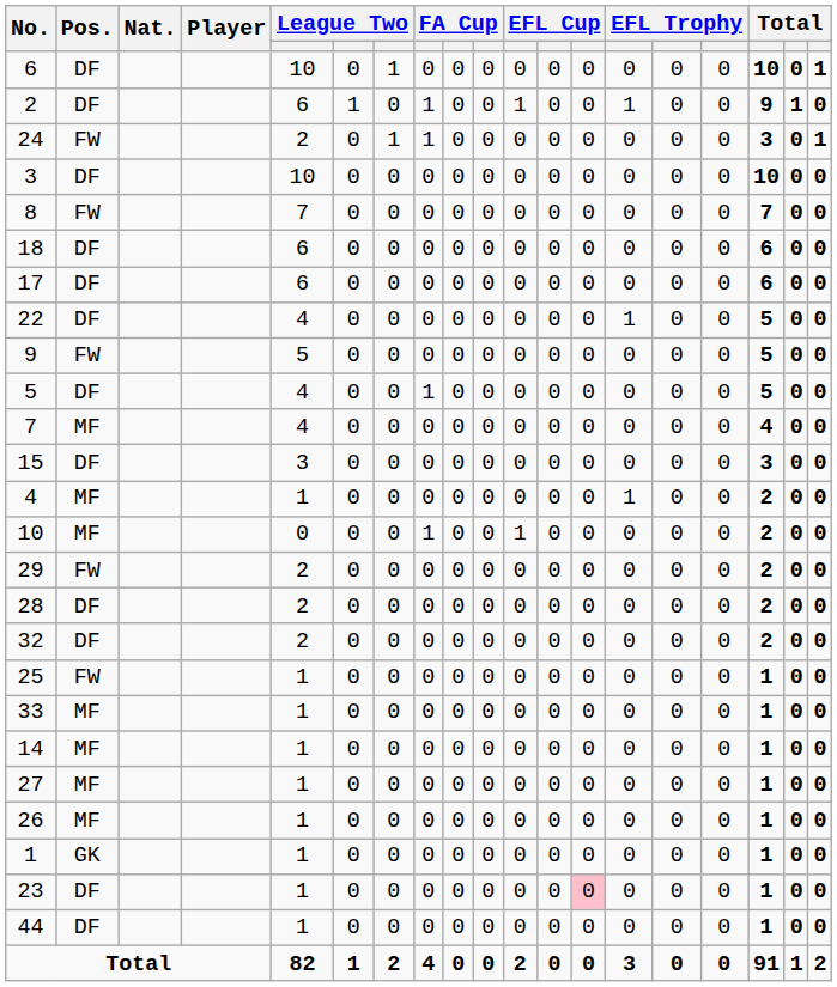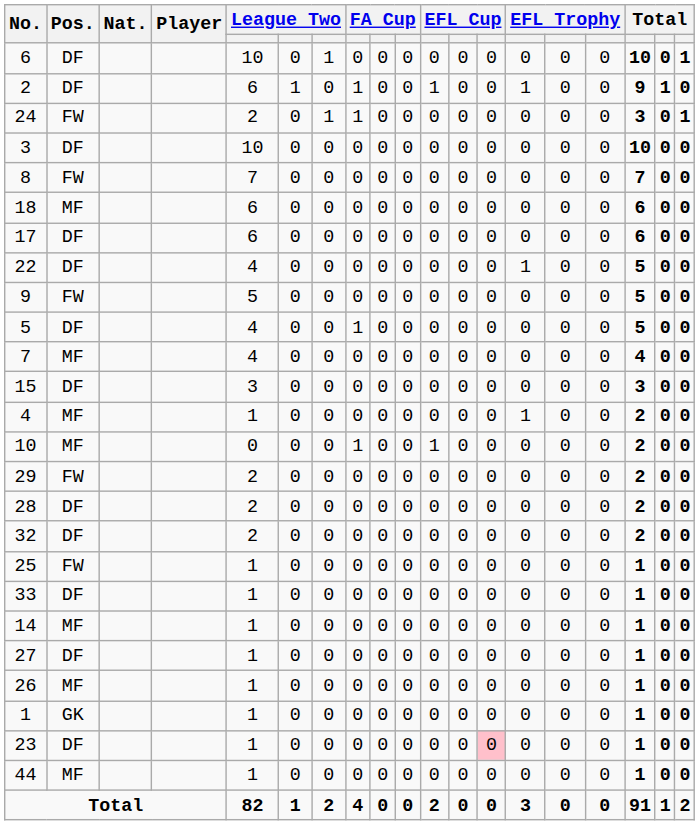18 | Pos.: DF -> MF
33 | Pos.: MF -> DF
27 | Pos.: MF -> DF
44 | Pos.: DF -> MF
